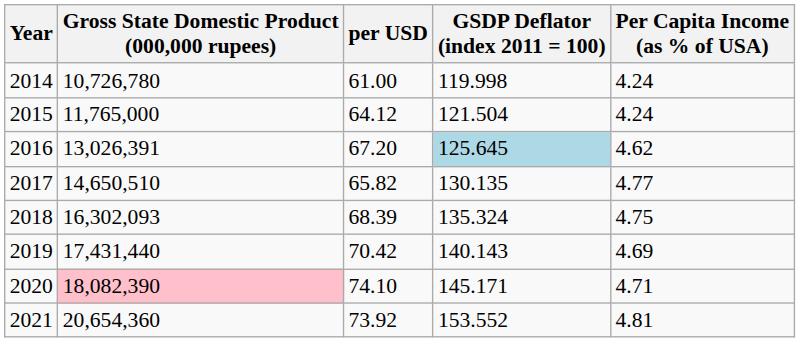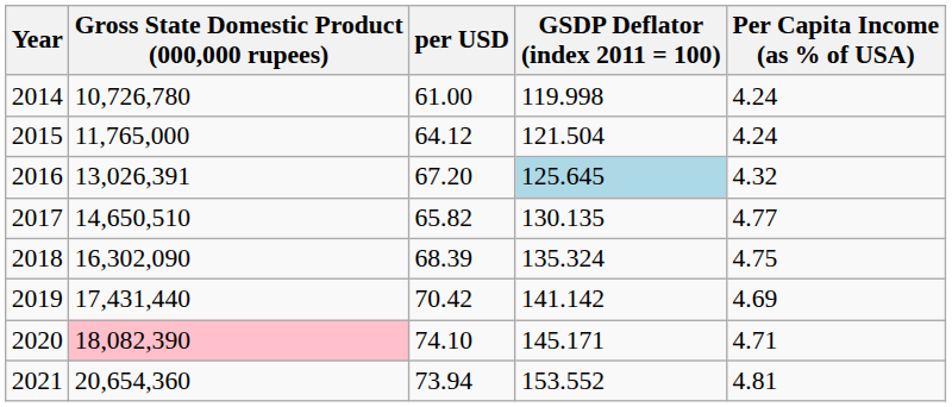2016 | Per Capita Income (as % of USA): 4.62 -> 4.32
2018 | Gross State Domestic Product (000,000 rupees): 16,302,093 -> 16,302,090
2019 | GSDP Deflator (index 2011 = 100): 140.143 -> 141.142
2021 | per USD: 73.92 -> 73.94
